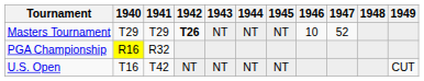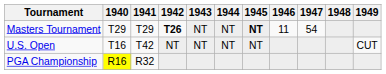Masters Tournament | 1945: normal -> bold
Masters Tournament | 1946: 10 -> 11
Masters Tournament | 1947: 52 -> 54
rows swapped: U.S. Open <-> PGA Championship
